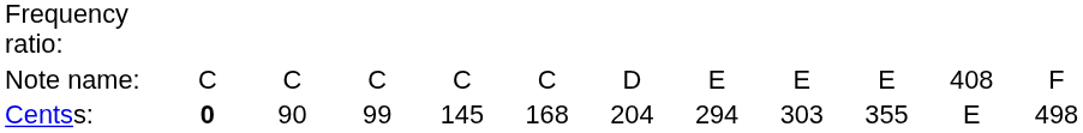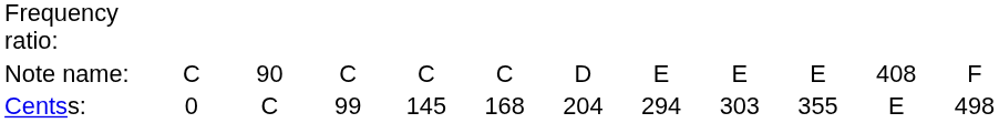Note name: | column 3: C -> 90
Centss: | column 2: bold -> normal
Centss: | column 3: 90 -> C
